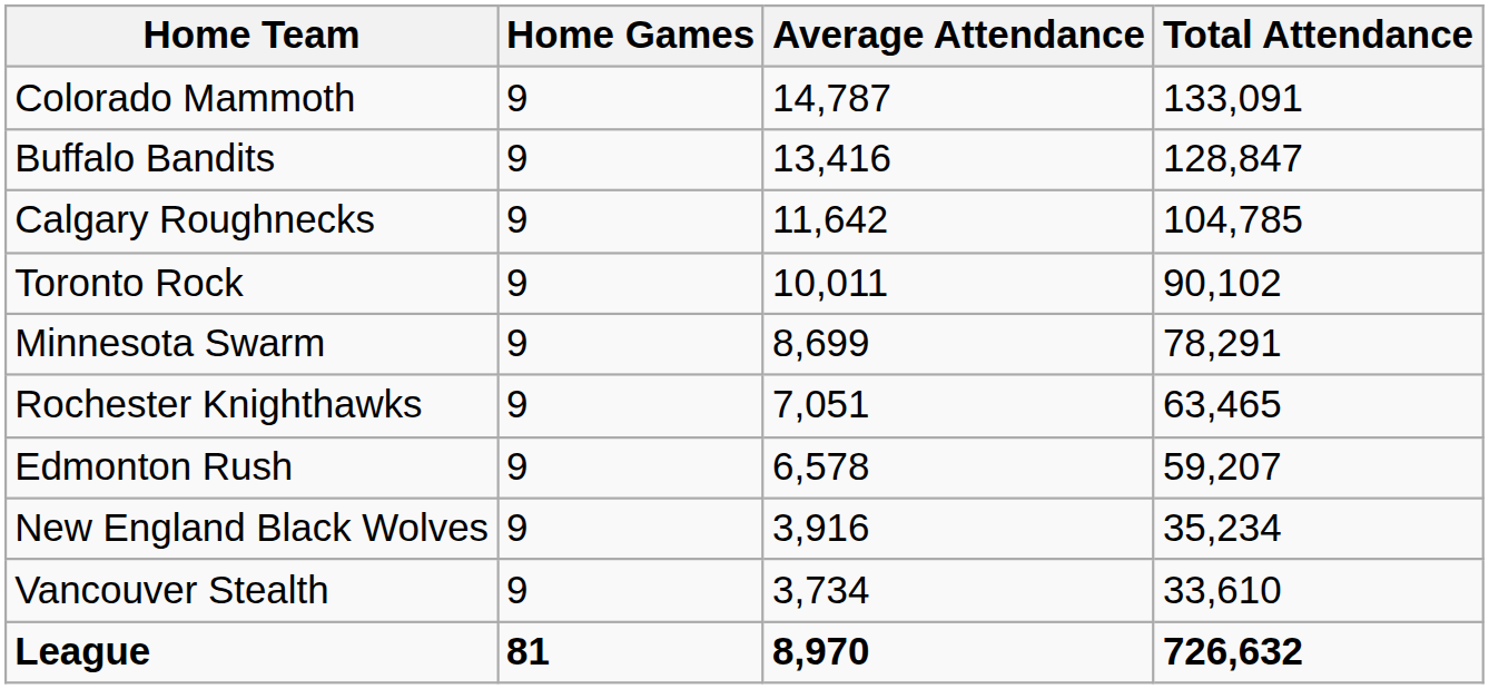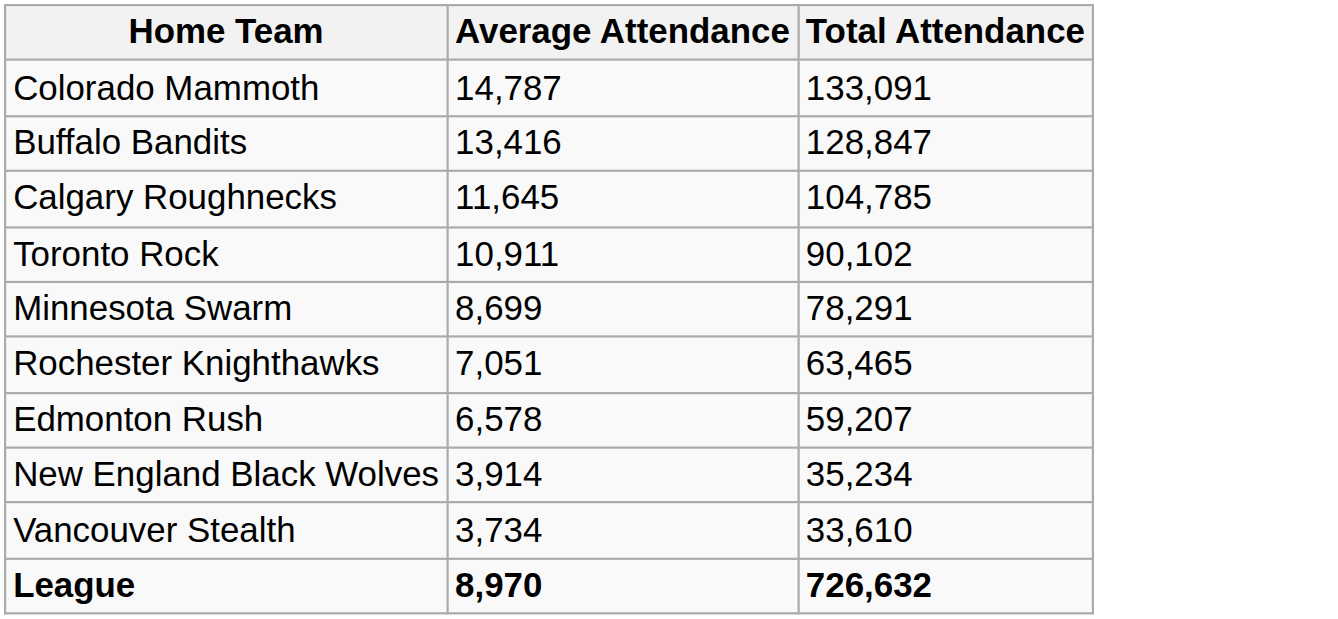- column: Home Games | 9 | 9 | 9 | 9 | 9 | 9 | 9 | 9 | 9 | 81
Calgary Roughnecks | Average Attendance: 11,642 -> 11,645
Toronto Rock | Average Attendance: 10,011 -> 10,911
New England Black Wolves | Average Attendance: 3,916 -> 3,914
